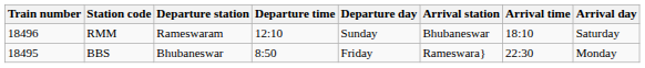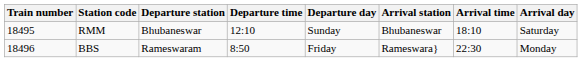RMM | Train number: 18496 -> 18495
RMM | Departure station: Rameswaram -> Bhubaneswar
BBS | Train number: 18495 -> 18496
BBS | Departure station: Bhubaneswar -> Rameswaram
